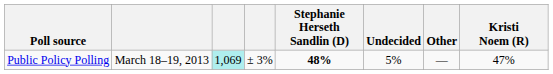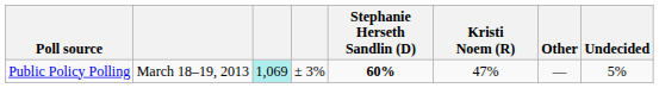columns swapped: Kristi Noem (R) <-> Undecided
Public Policy Polling | Stephanie Herseth Sandlin (D): 48% -> 60%
